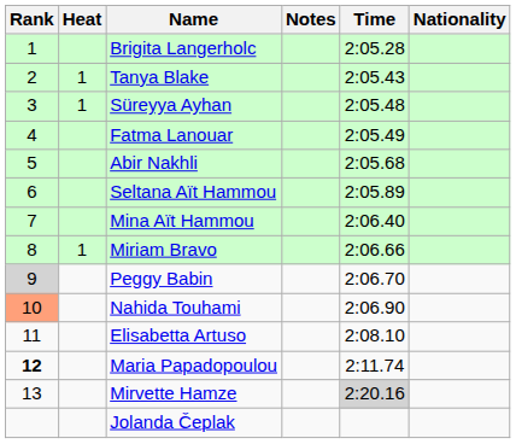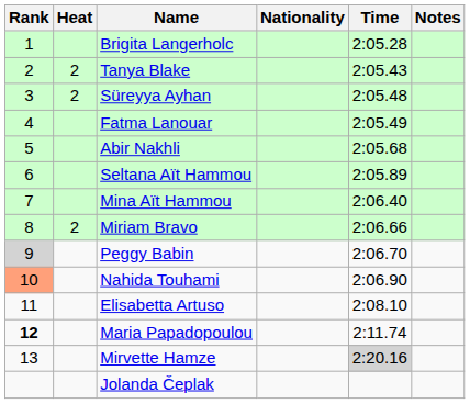columns swapped: Nationality <-> Notes
Tanya Blake | Heat: 1 -> 2
Süreyya Ayhan | Heat: 1 -> 2
Miriam Bravo | Heat: 1 -> 2
